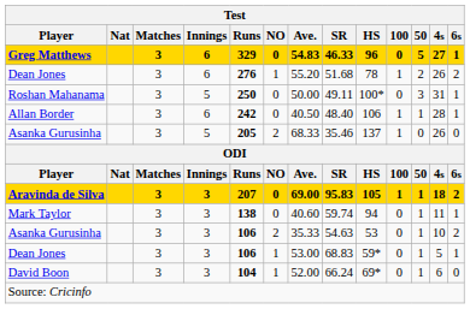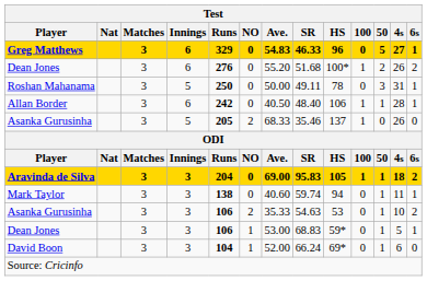Dean Jones / 6 | NO: 1 -> 0
Dean Jones / 6 | HS: 78 -> 100*
Roshan Mahanama | HS: 100* -> 78
Aravinda de Silva | Runs: 207 -> 204
